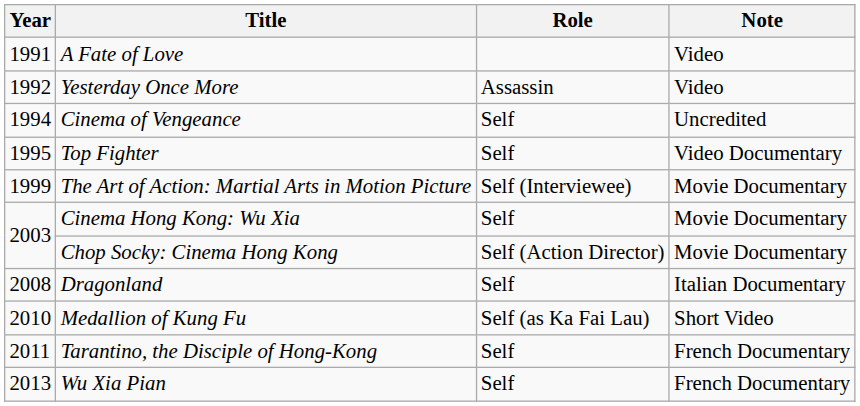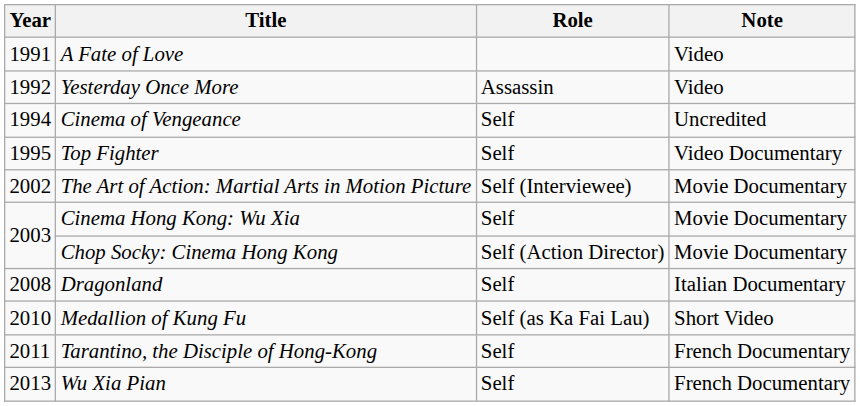The Art of Action: Martial Arts in Motion Picture | Year: 1999 -> 2002
